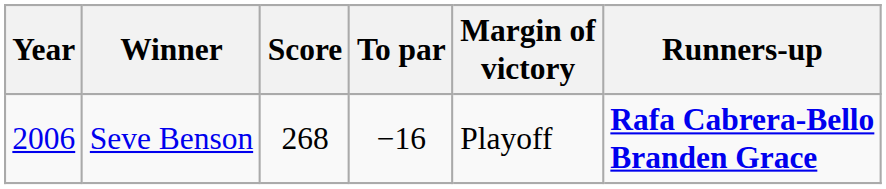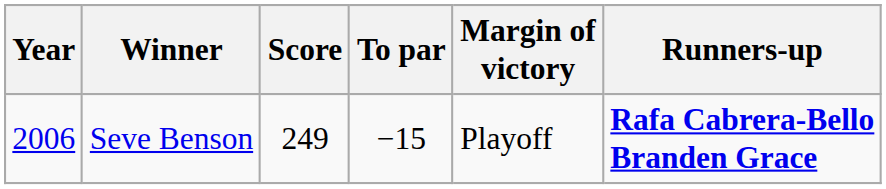Seve Benson | Score: 268 -> 249
Seve Benson | To par: −16 -> −15
